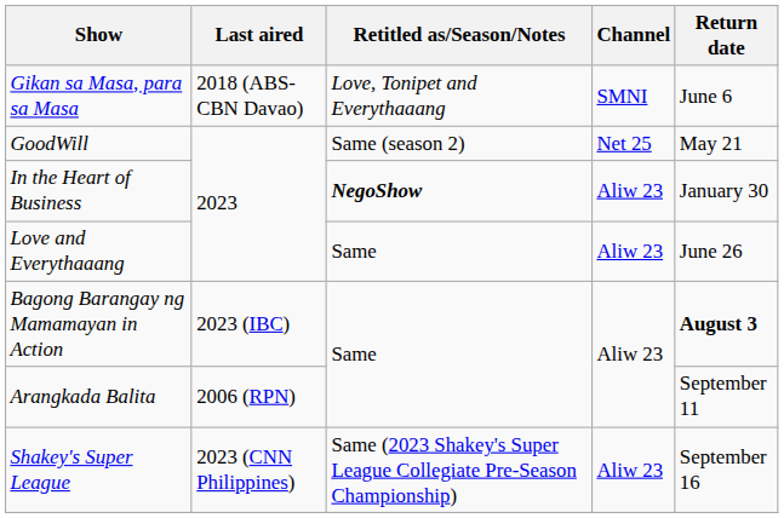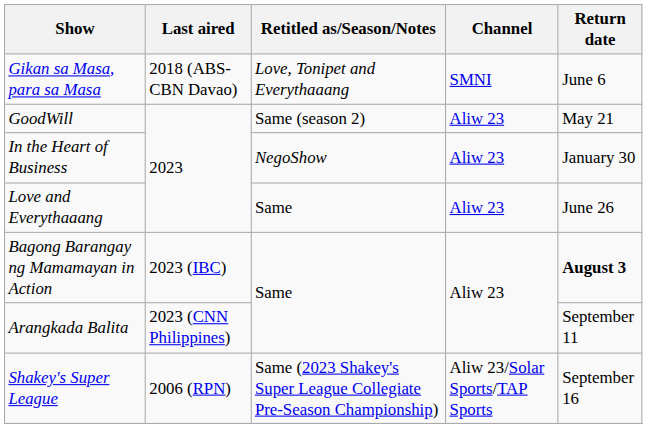GoodWill | Channel: Net 25 -> Aliw 23
In the Heart of Business | Retitled as/Season/Notes: bold -> normal
Arangkada Balita | Last aired: 2006 (RPN) -> 2023 (CNN Philippines)
Shakey's Super League | Last aired: 2023 (CNN Philippines) -> 2006 (RPN)
Shakey's Super League | Channel: Aliw 23 -> Aliw 23/Solar Sports/TAP Sports
